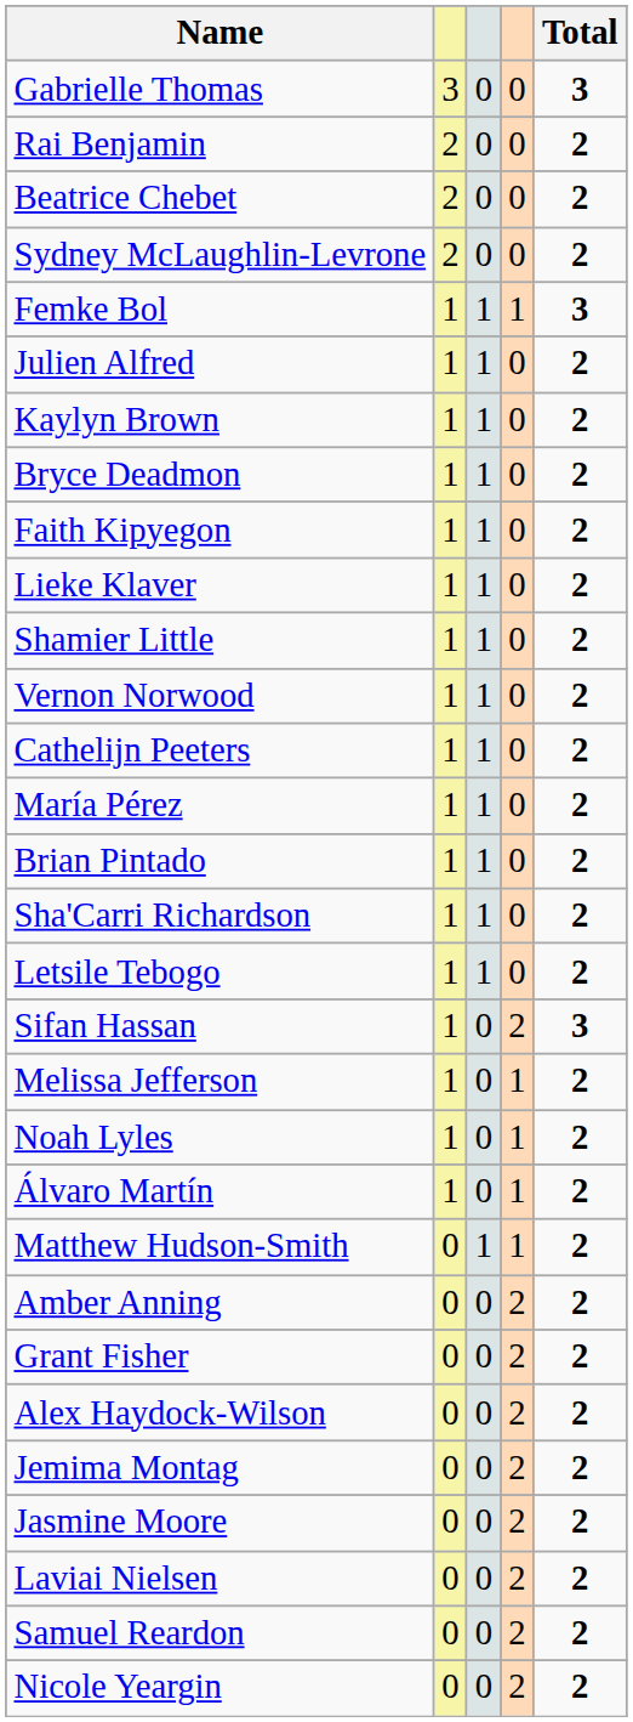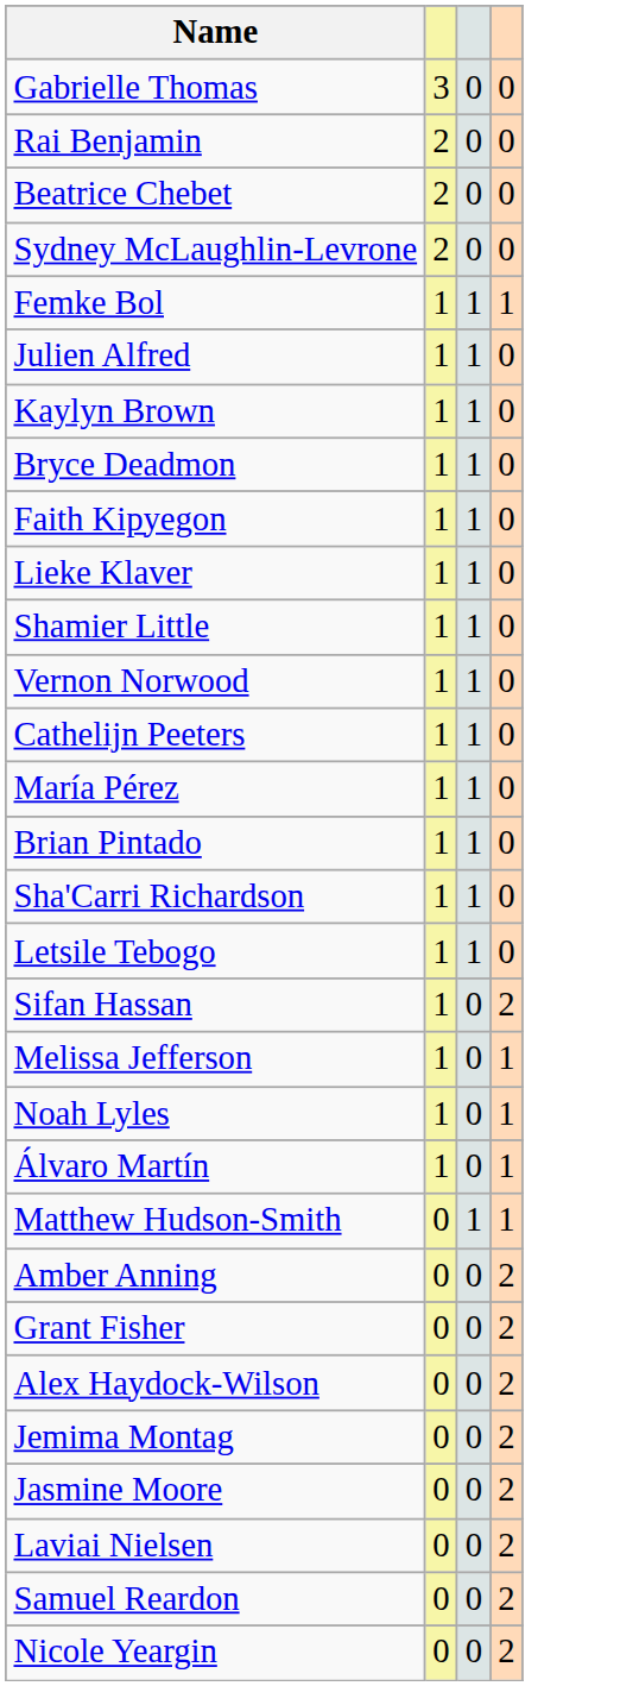- column: Total | 3 | 2 | 2 | 2 | 3 | 2 | 2 | 2 | 2 | 2 | 2 | 2 | 2 | 2 | 2 | 2 | 2 | 3 | 2 | 2 | 2 | 2 | 2 | 2 | 2 | 2 | 2 | 2 | 2 | 2
